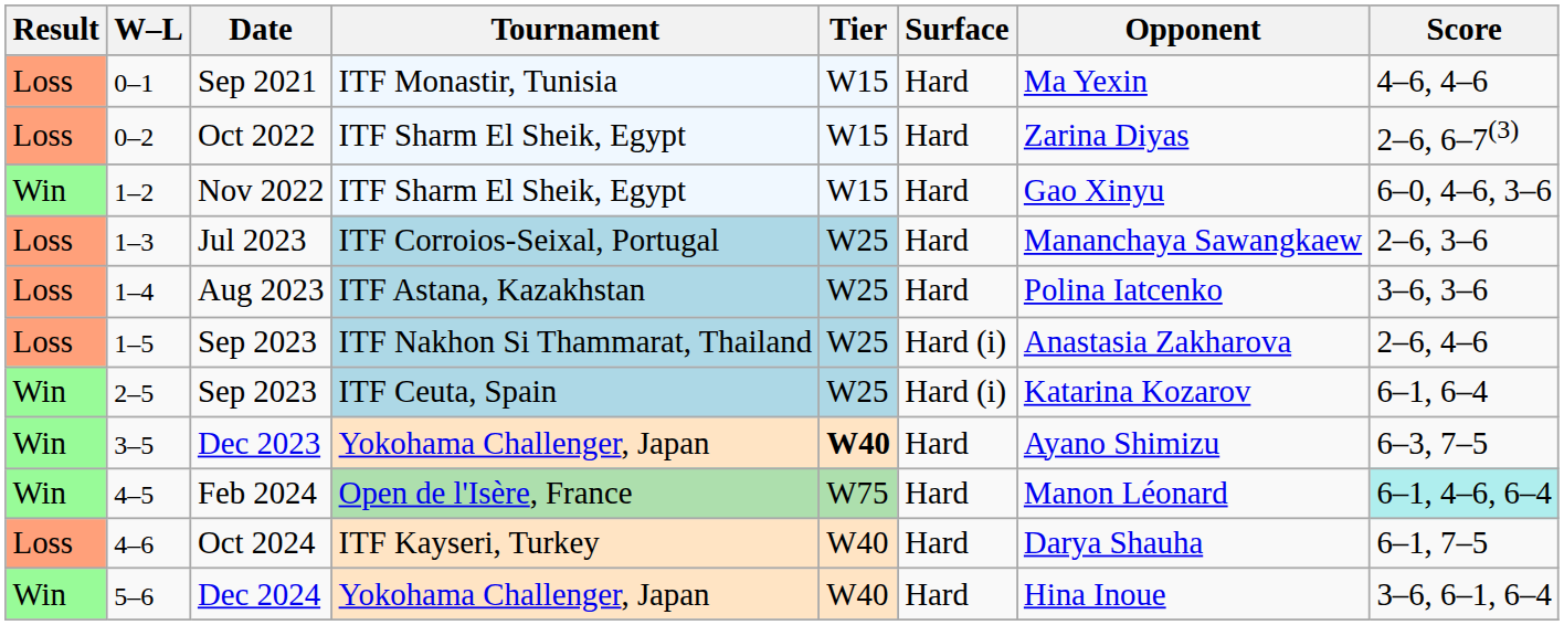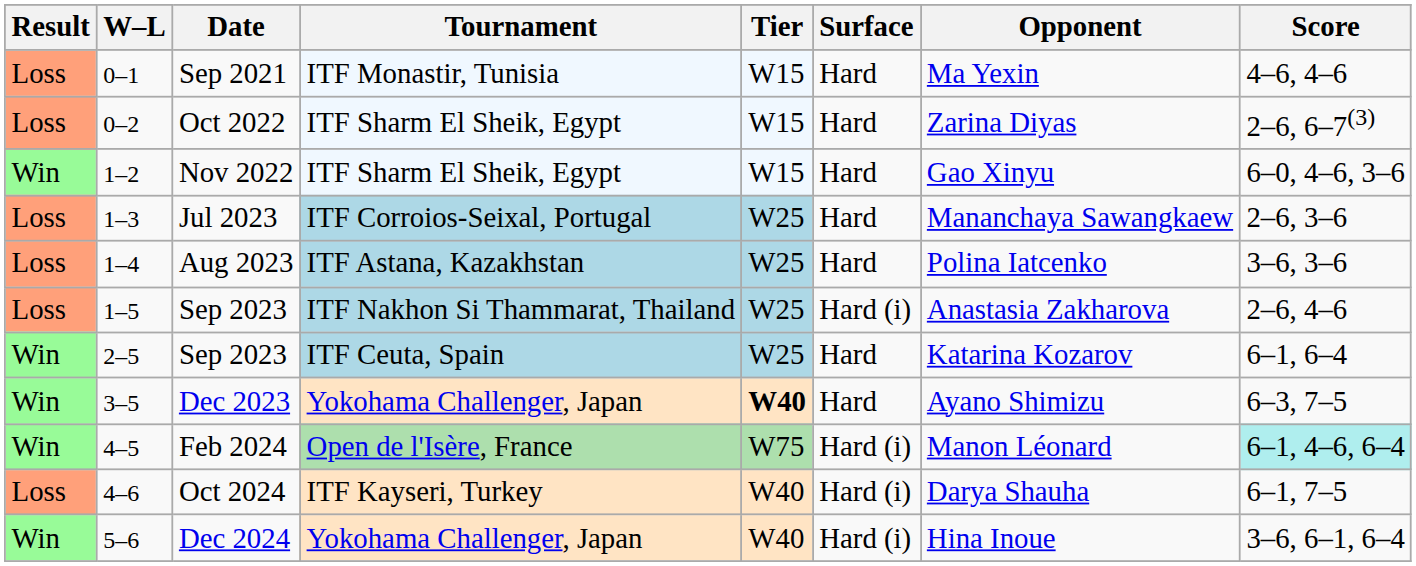2–5 / Sep 2023 | Surface: Hard (i) -> Hard
Feb 2024 | Surface: Hard -> Hard (i)
Oct 2024 | Surface: Hard -> Hard (i)
Dec 2024 | Surface: Hard -> Hard (i)
